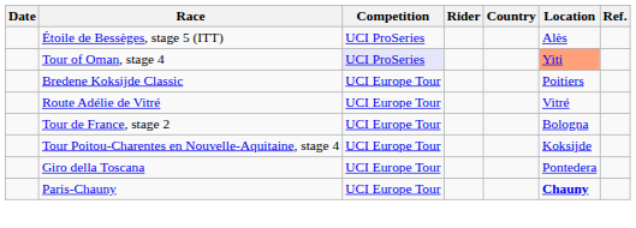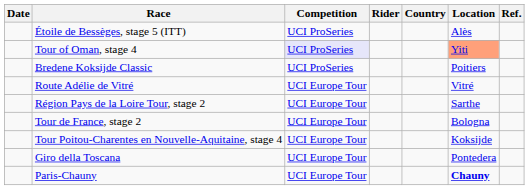Bredene Koksijde Classic | Competition: UCI Europe Tour -> UCI ProSeries
+ row: Région Pays de la Loire Tour, stage 2 | UCI Europe Tour | Sarthe
